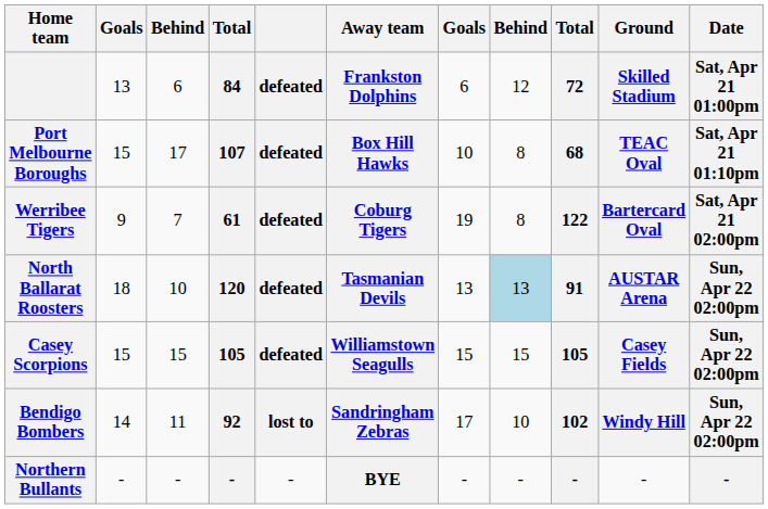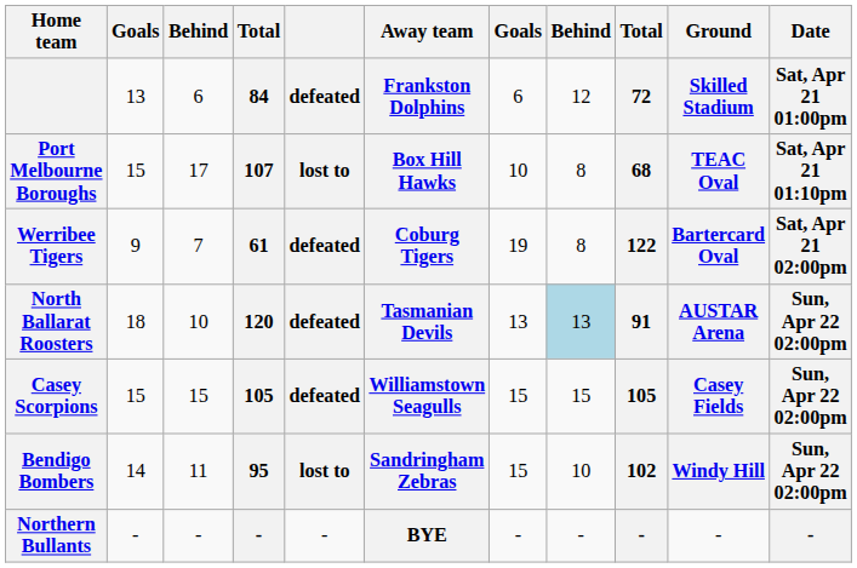Port Melbourne Boroughs | column 5: defeated -> lost to
Bendigo Bombers | column 4: 92 -> 95
Bendigo Bombers | column 7: 17 -> 15
